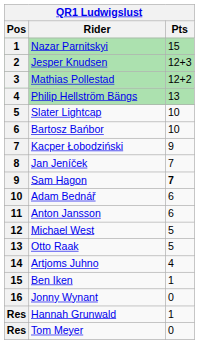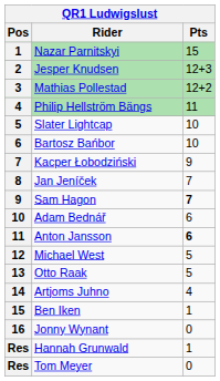Philip Hellström Bängs | Pts: 13 -> 11
Anton Jansson | Pts: normal -> bold
